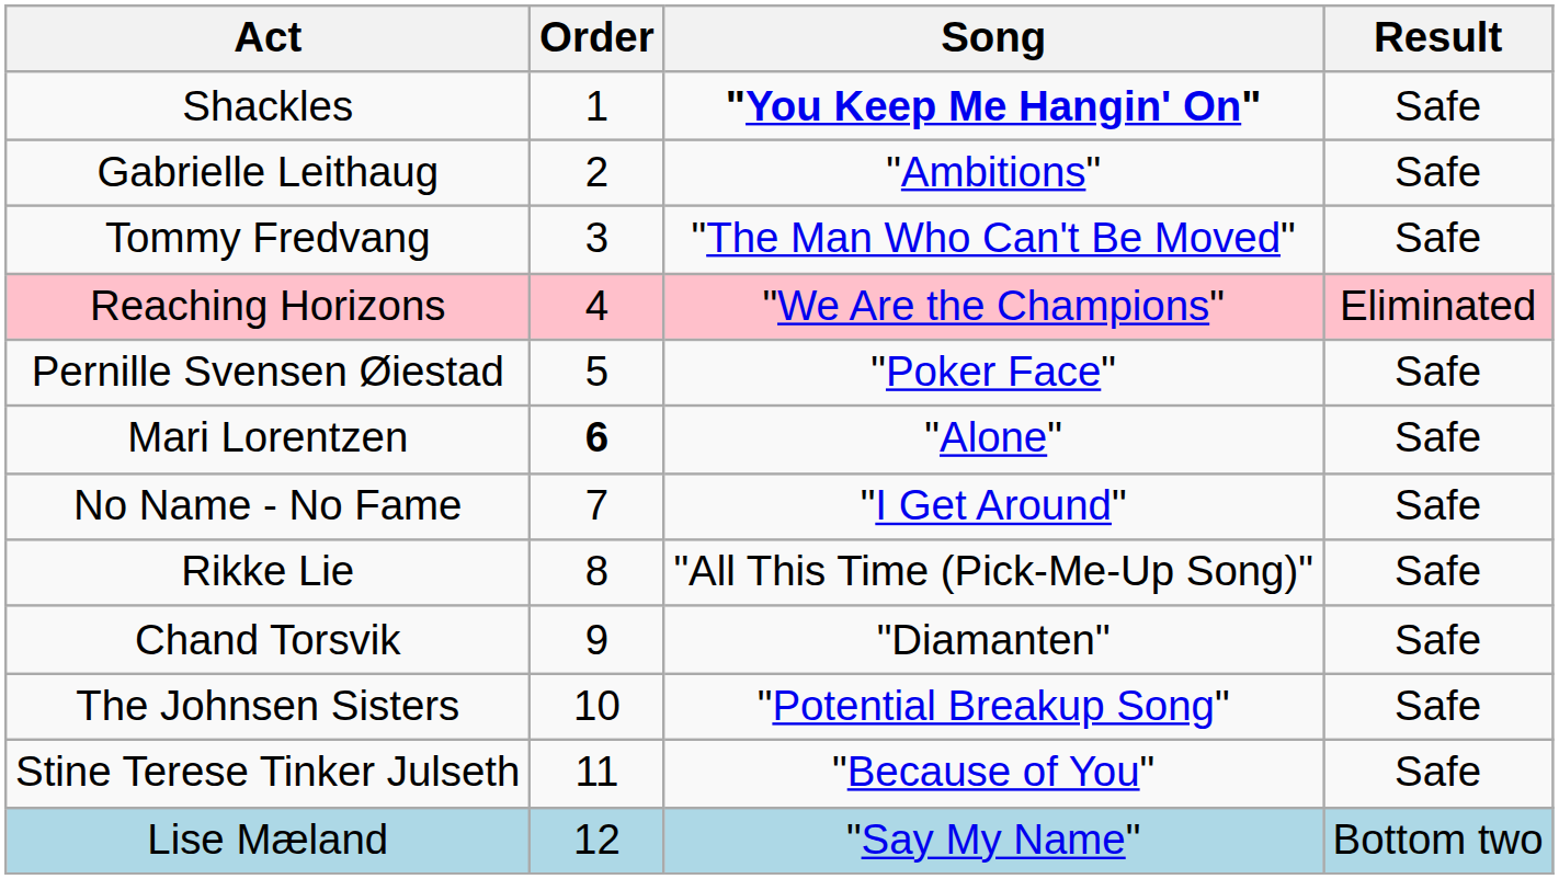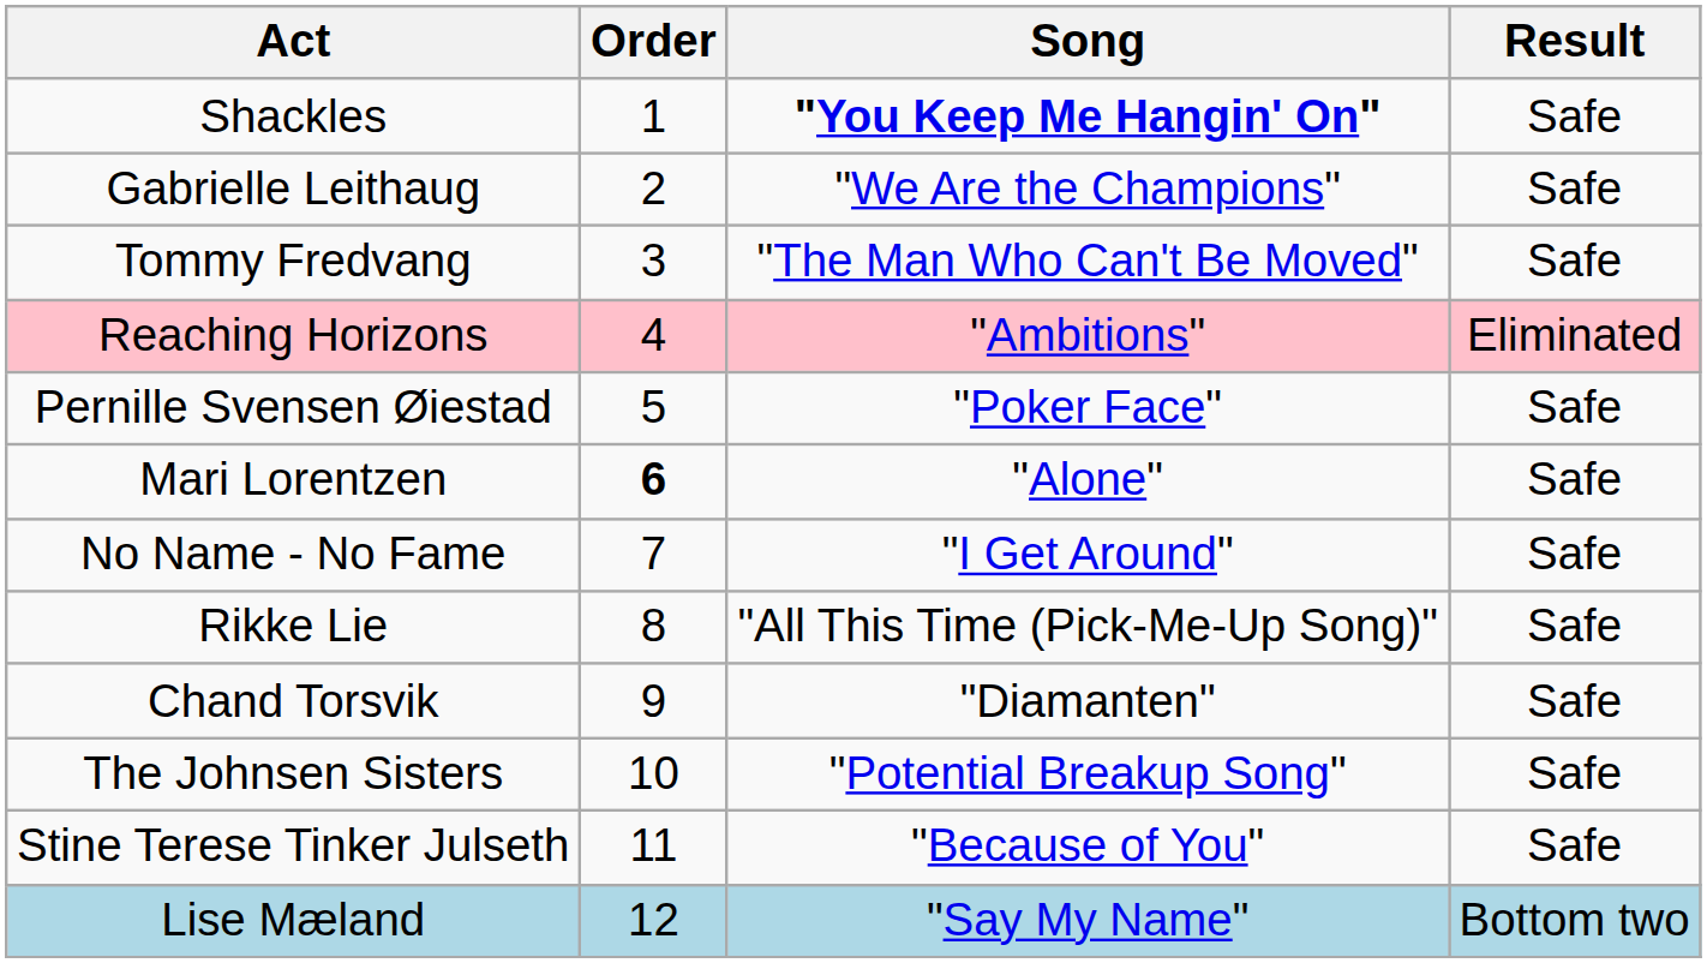Gabrielle Leithaug | Song: "Ambitions" -> "We Are the Champions"
Reaching Horizons | Song: "We Are the Champions" -> "Ambitions"
